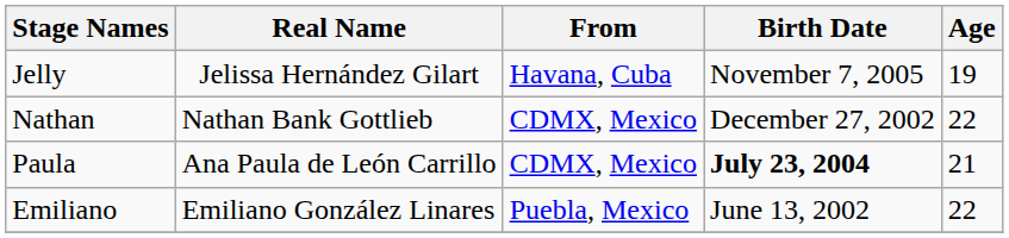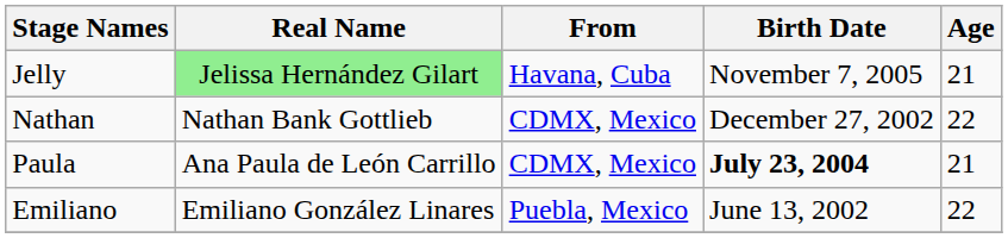Jelly | Real Name: no background -> lightgreen background
Jelly | Age: 19 -> 21
